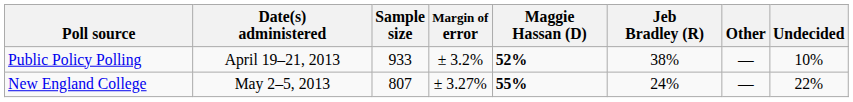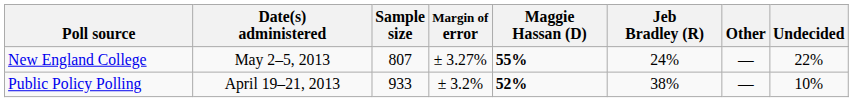rows swapped: New England College <-> Public Policy Polling
